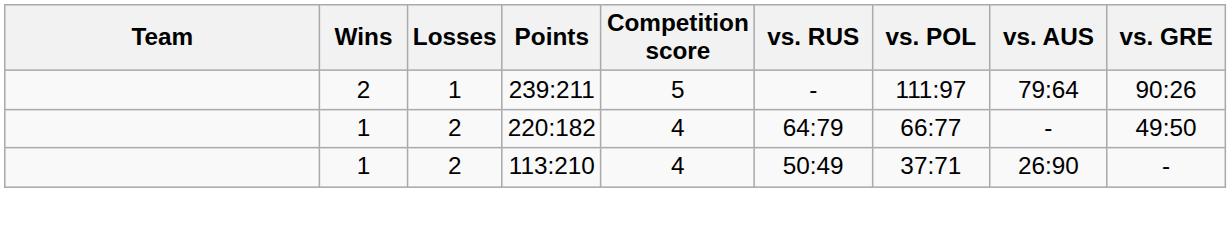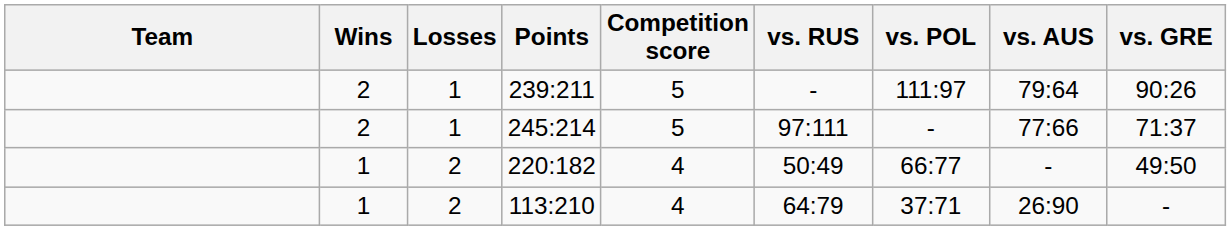+ row: 2 | 1 | 245:214 | 5 | 97:111 | - | 77:66 | 71:37
220:182 | vs. RUS: 64:79 -> 50:49
113:210 | vs. RUS: 50:49 -> 64:79
